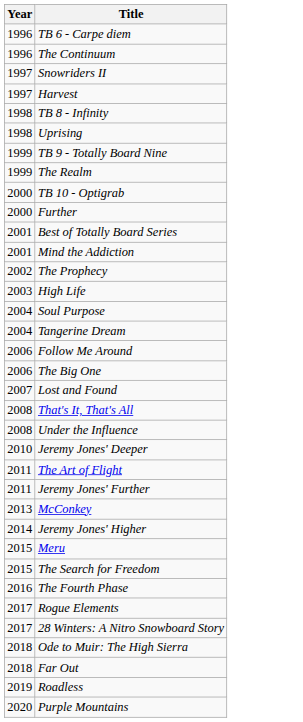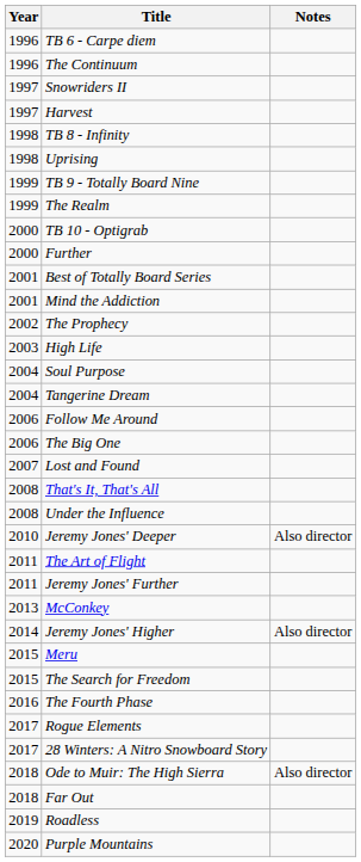+ column: Notes | Also director | Also director | Also director
